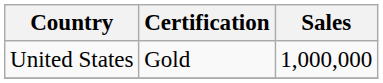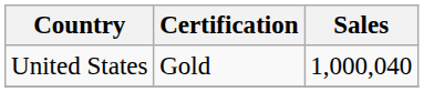United States | Sales: 1,000,000 -> 1,000,040
